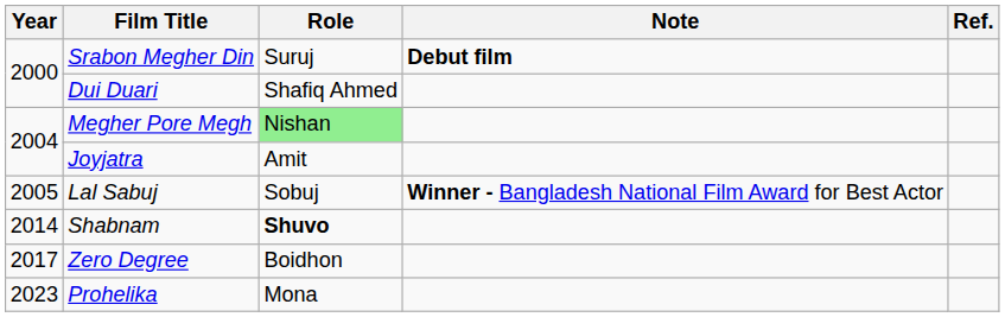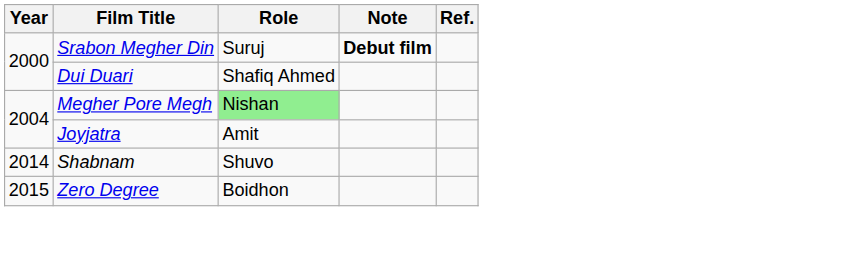- row: 2005 | Lal Sabuj | Sobuj | Winner - Bangladesh National Film Award for Best Actor
Shabnam | Role: bold -> normal
Zero Degree | Year: 2017 -> 2015
- row: 2023 | Prohelika | Mona
